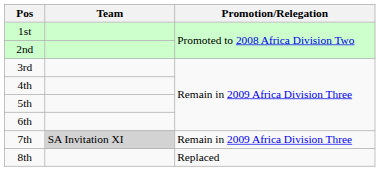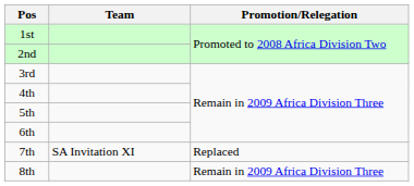7th | Team: lightgrey background -> no background
7th | Promotion/Relegation: Remain in 2009 Africa Division Three -> Replaced
8th | Promotion/Relegation: Replaced -> Remain in 2009 Africa Division Three
